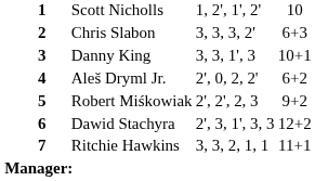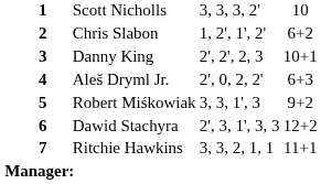Scott Nicholls | column 4: 1, 2', 1', 2' -> 3, 3, 3, 2'
Chris Slabon | column 4: 3, 3, 3, 2' -> 1, 2', 1', 2'
Chris Slabon | column 5: 6+3 -> 6+2
Danny King | column 4: 3, 3, 1', 3 -> 2', 2', 2, 3
Aleš Dryml Jr. | column 5: 6+2 -> 6+3
Robert Miśkowiak | column 4: 2', 2', 2, 3 -> 3, 3, 1', 3
